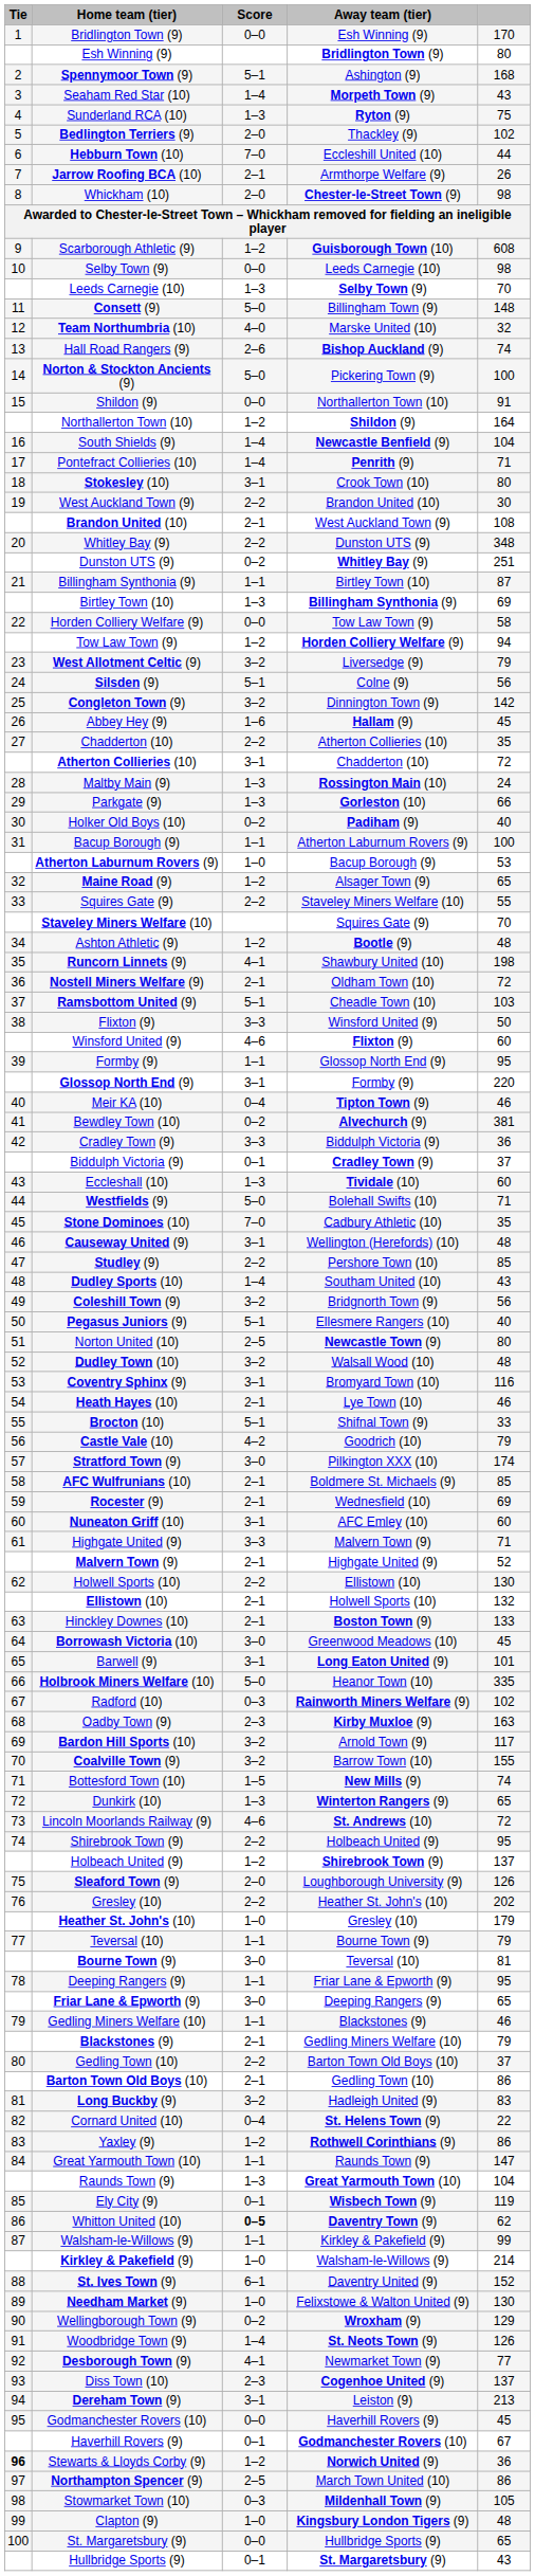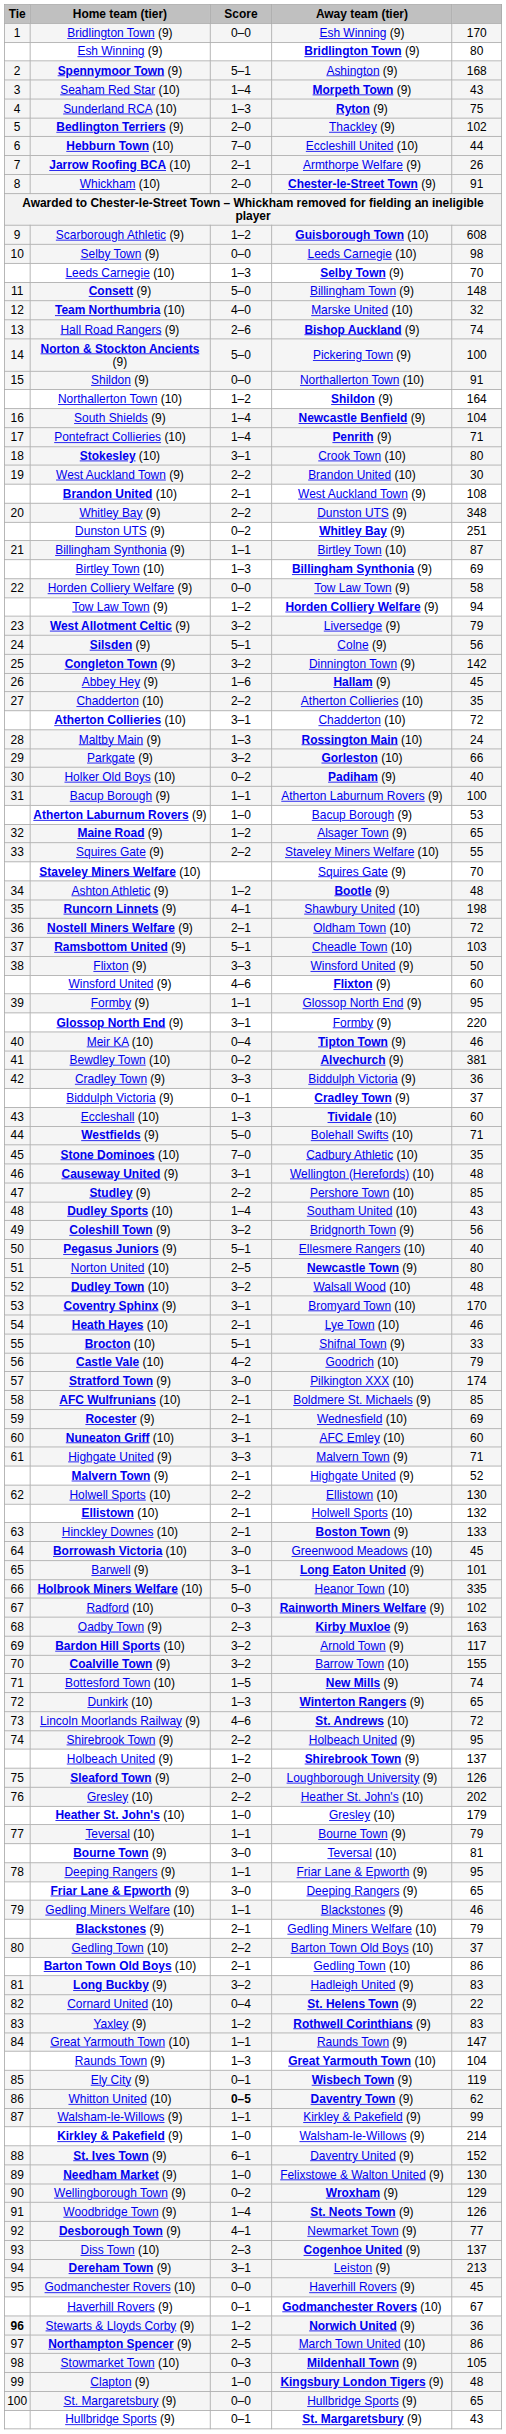Whickham (10) | column 5: 98 -> 91
Parkgate (9) | Score: 1–3 -> 3–2
Coventry Sphinx (9) | column 5: 116 -> 170
Yaxley (9) | column 5: 86 -> 83
